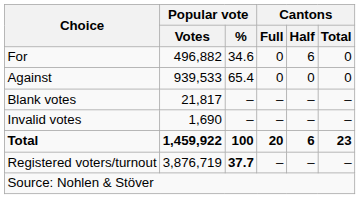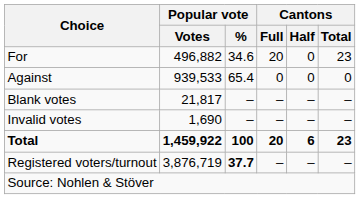For | Cantons / Full: 0 -> 20
For | Cantons / Half: 6 -> 0
For | Cantons / Total: 0 -> 23
